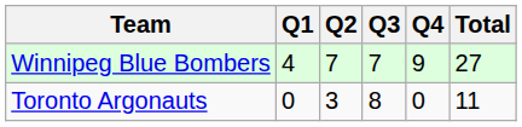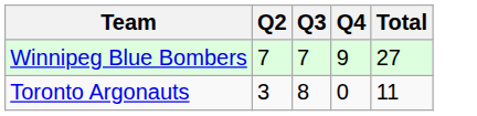- column: Q1 | 4 | 0
